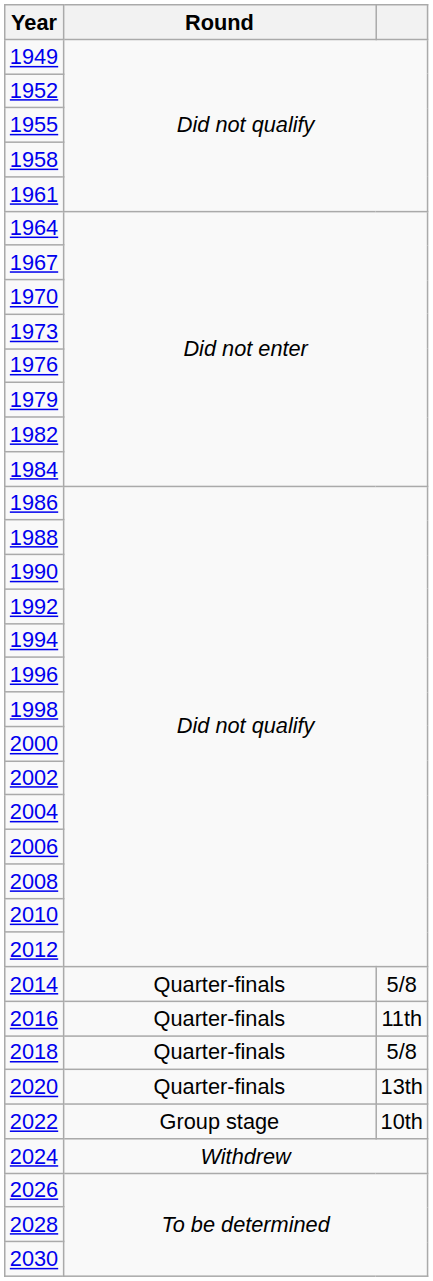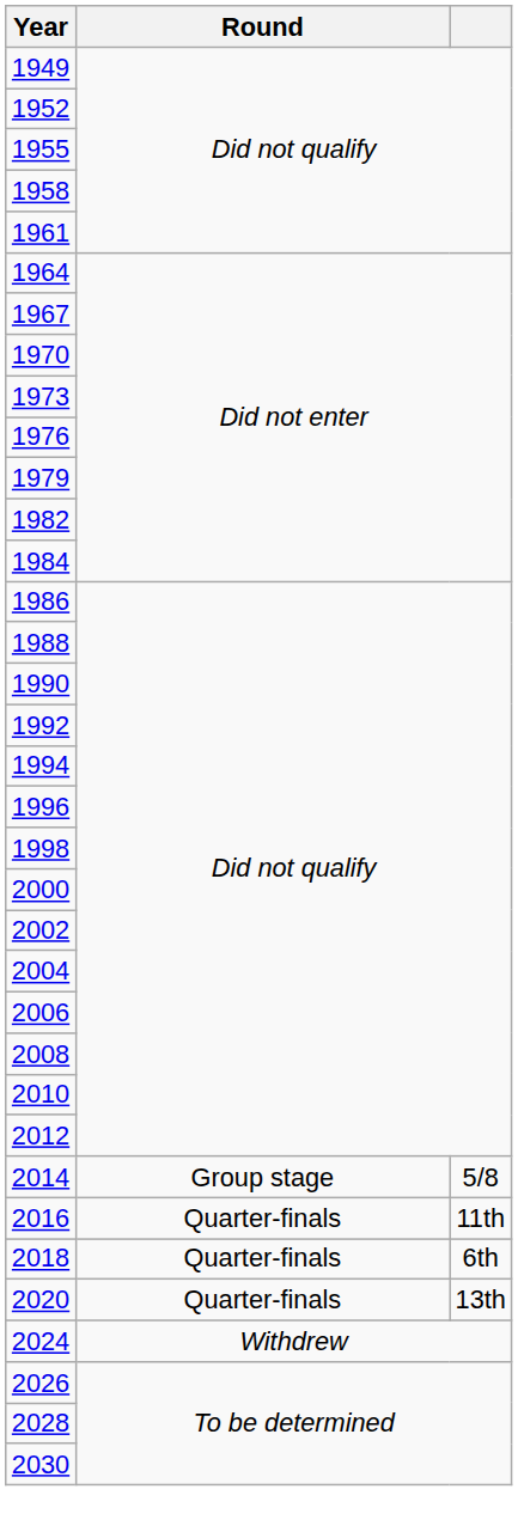2014 | Round: Quarter-finals -> Group stage
2018 | column 3: 5/8 -> 6th
- row: 2022 | Group stage | 10th
